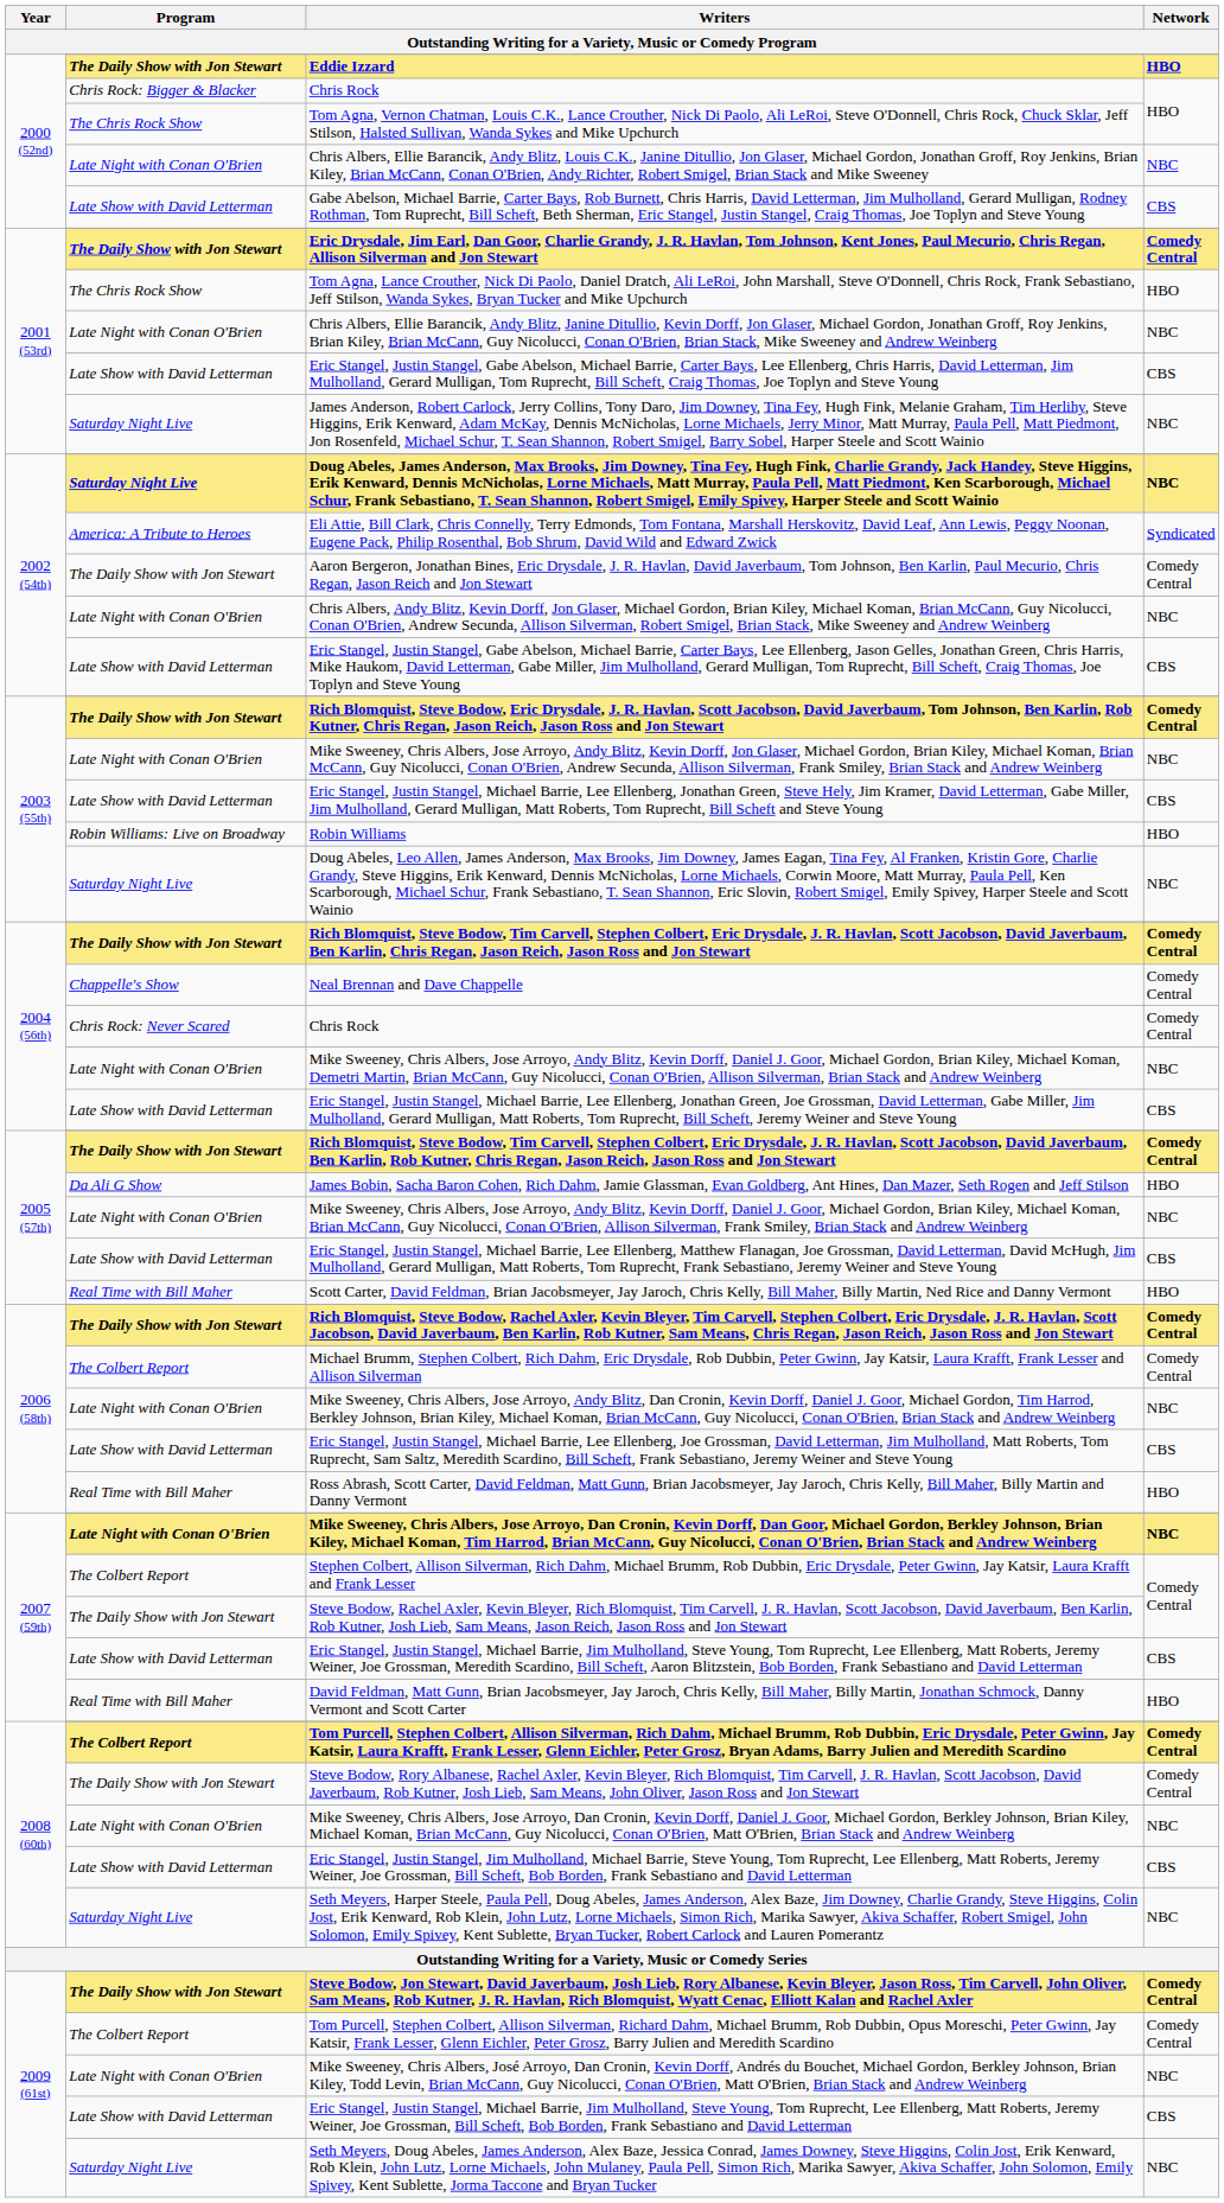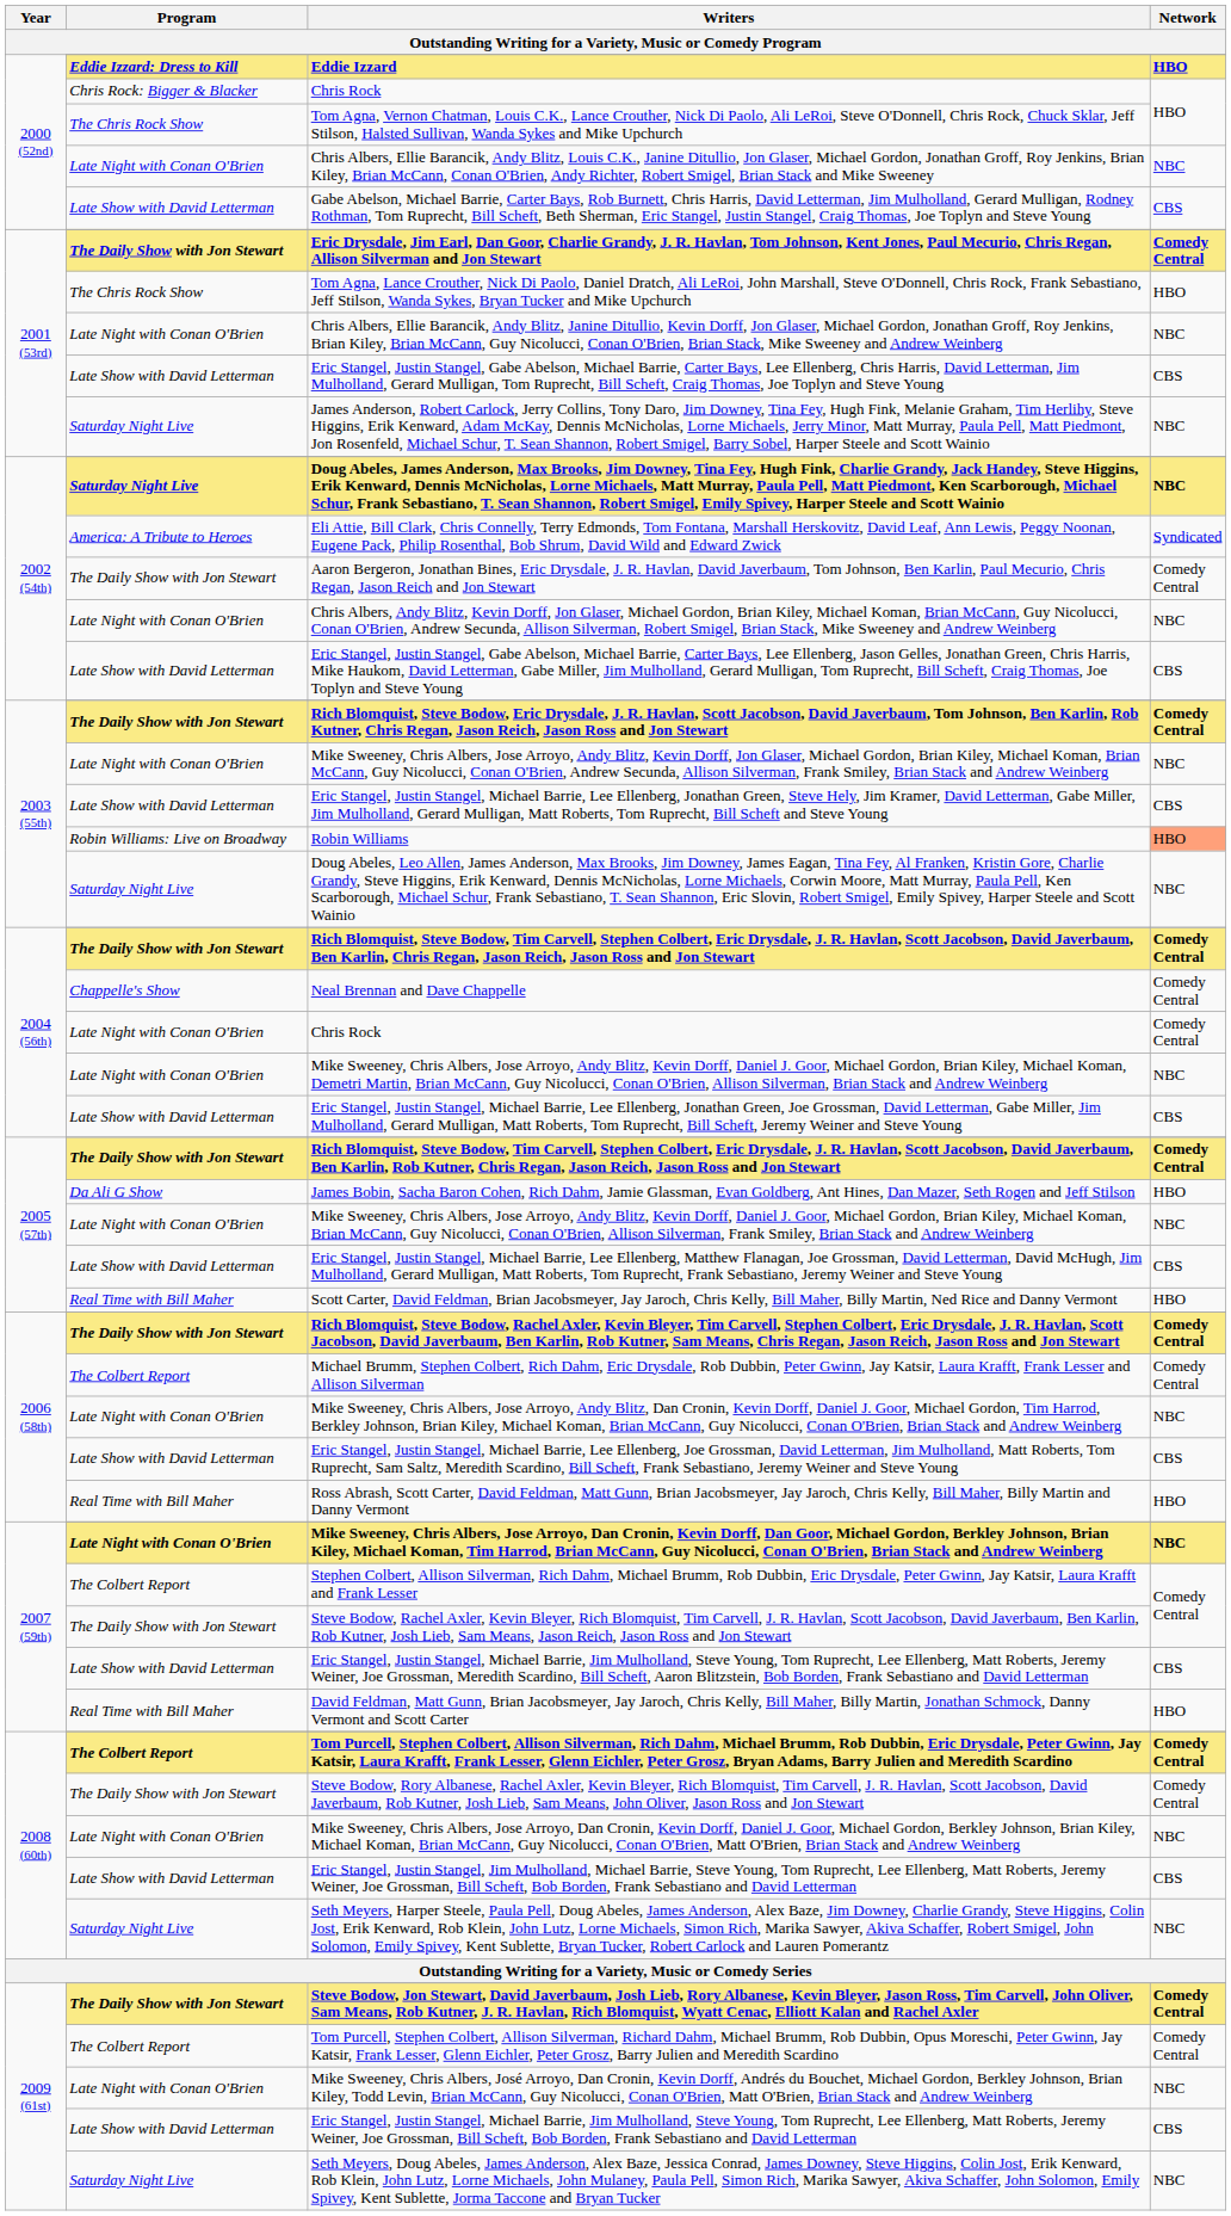Eddie Izzard | Program: The Daily Show with Jon Stewart -> Eddie Izzard: Dress to Kill
Robin Williams | Network: no background -> lightsalmon background
2004 (56th) / Chris Rock | Program: Chris Rock: Never Scared -> Late Night with Conan O'Brien
